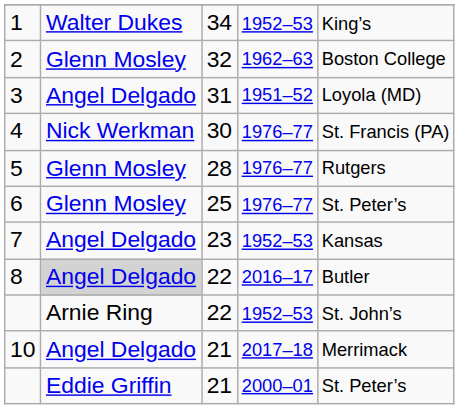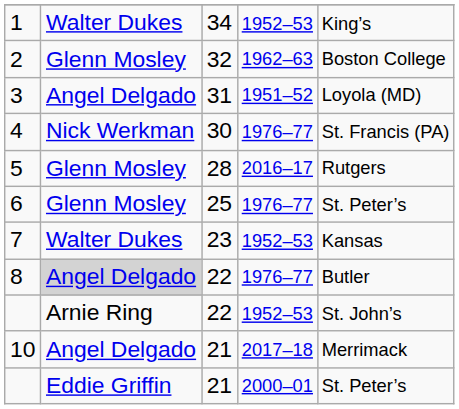5 | column 4: 1976–77 -> 2016–17
7 | column 2: Angel Delgado -> Walter Dukes
8 | column 4: 2016–17 -> 1976–77
